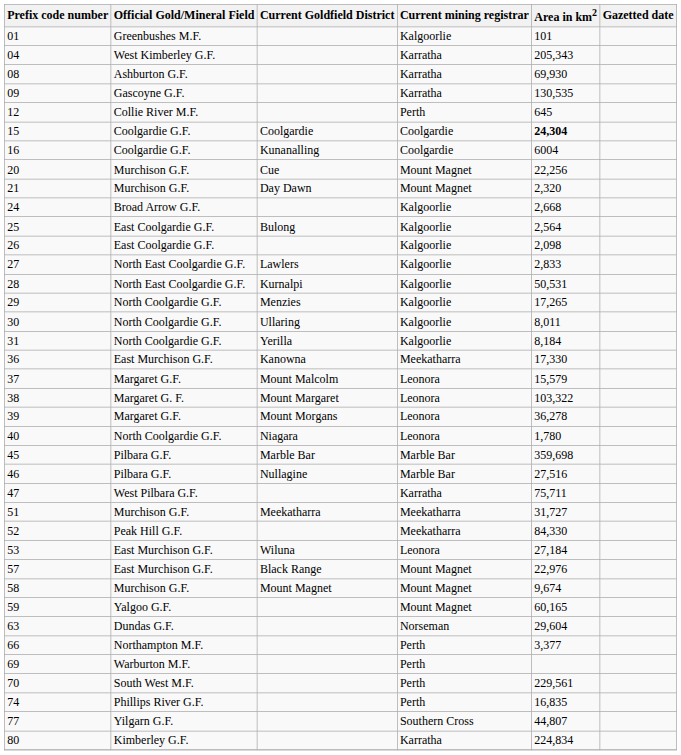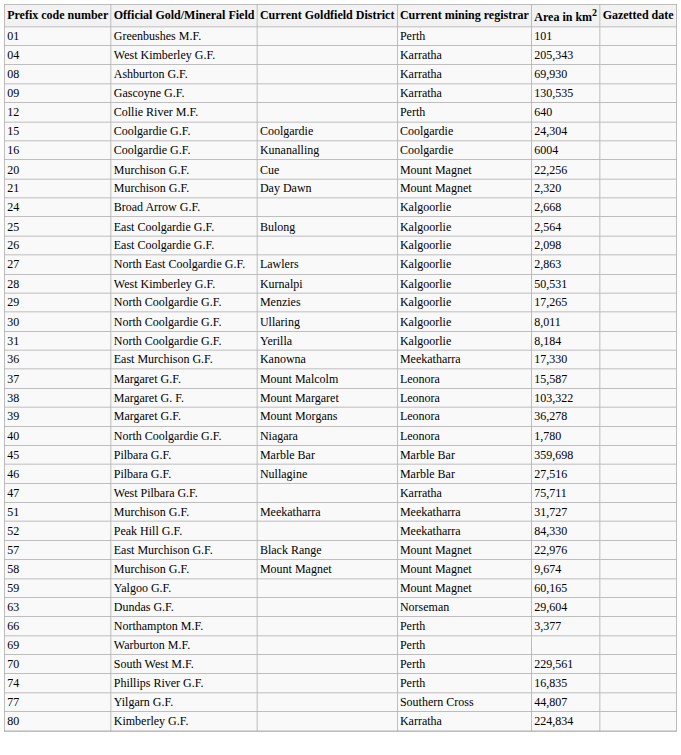01 | Current mining registrar: Kalgoorlie -> Perth
12 | Area in km2: 645 -> 640
15 | Area in km2: bold -> normal
27 | Area in km2: 2,833 -> 2,863
28 | Official Gold/Mineral Field: North East Coolgardie G.F. -> West Kimberley G.F.
37 | Area in km2: 15,579 -> 15,587
- row: 53 | East Murchison G.F. | Wiluna | Leonora | 27,184
